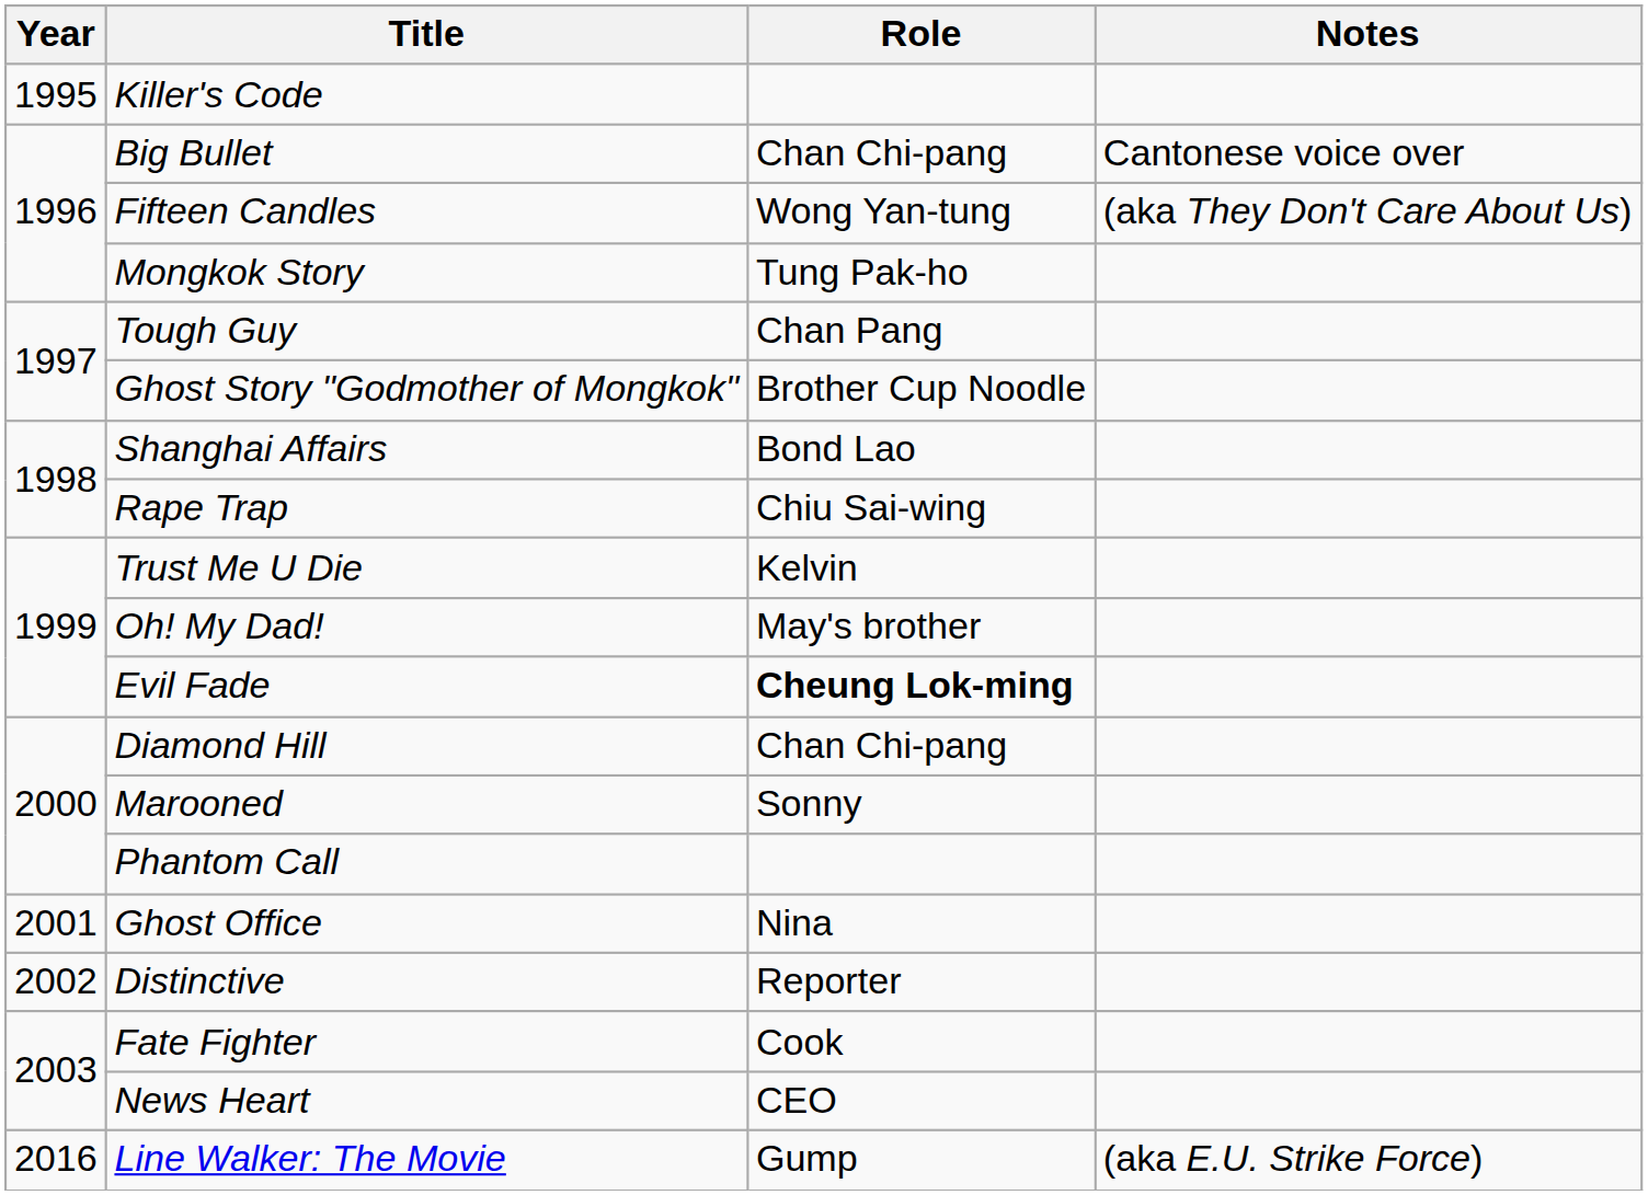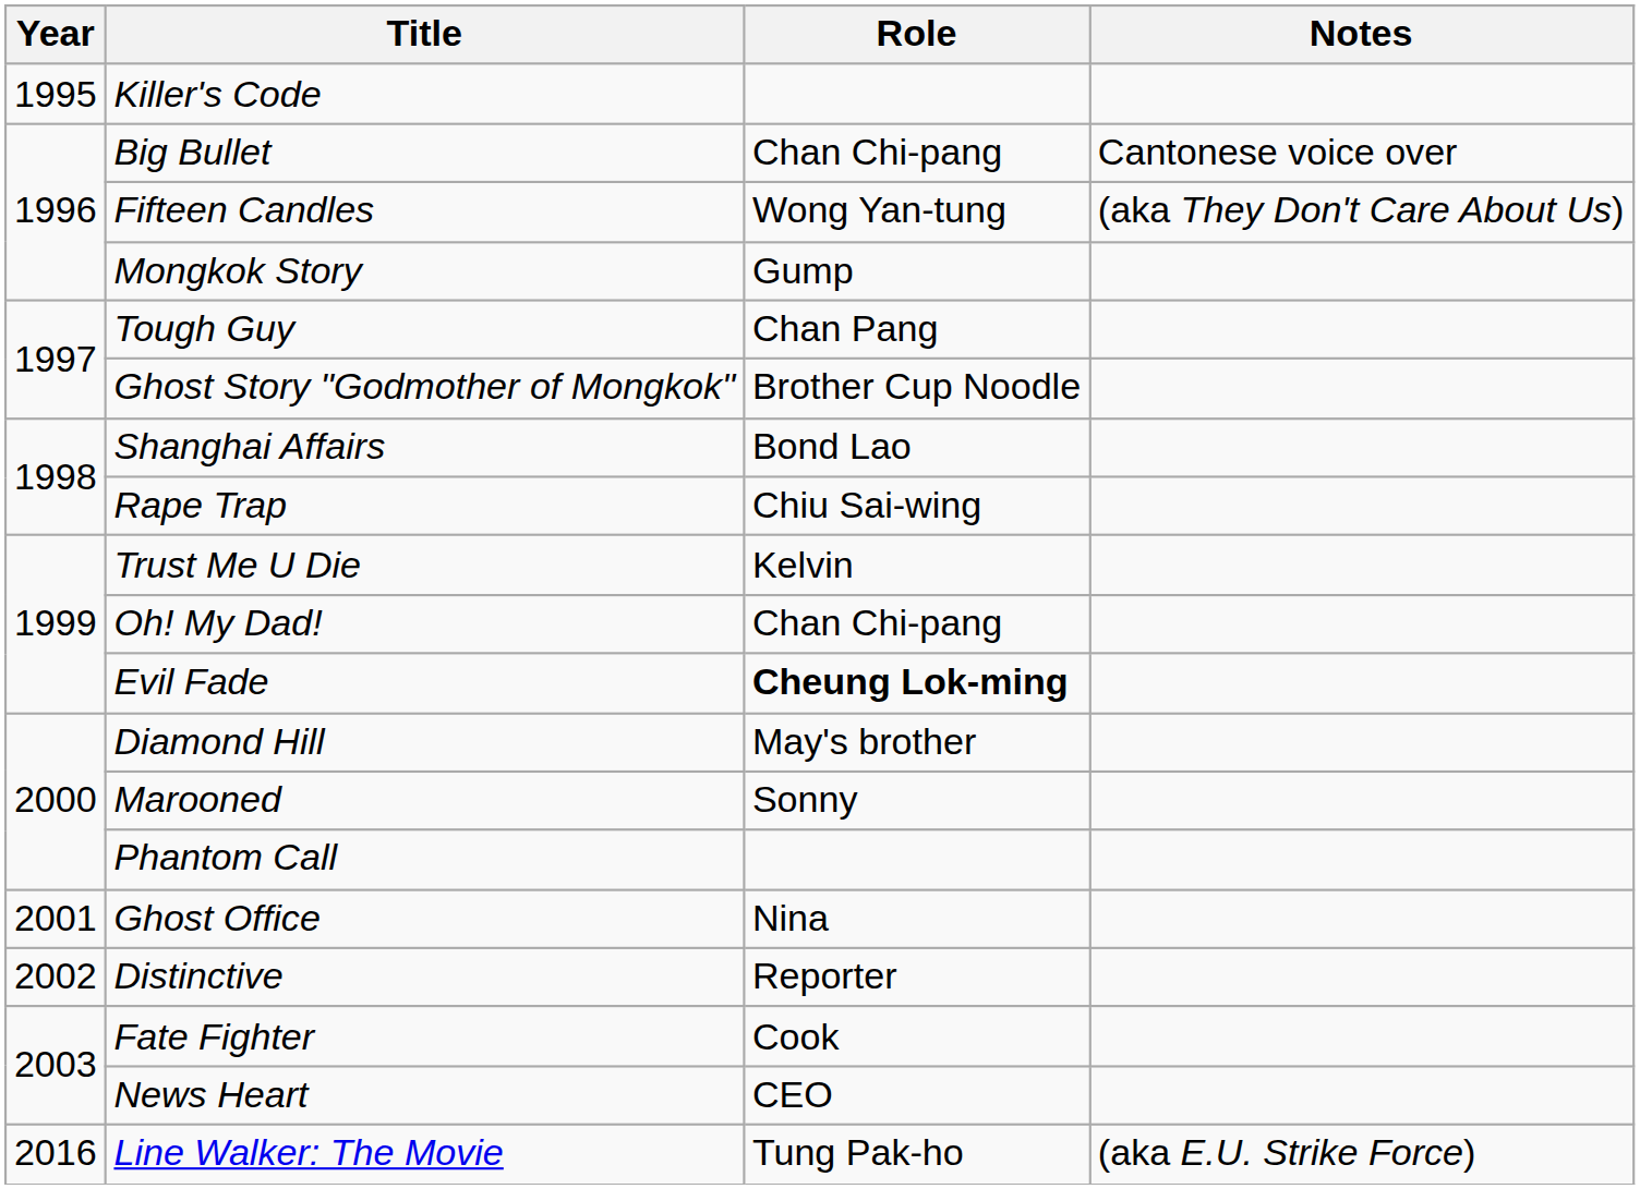Mongkok Story | Role: Tung Pak-ho -> Gump
Oh! My Dad! | Role: May's brother -> Chan Chi-pang
Diamond Hill | Role: Chan Chi-pang -> May's brother
Line Walker: The Movie | Role: Gump -> Tung Pak-ho
